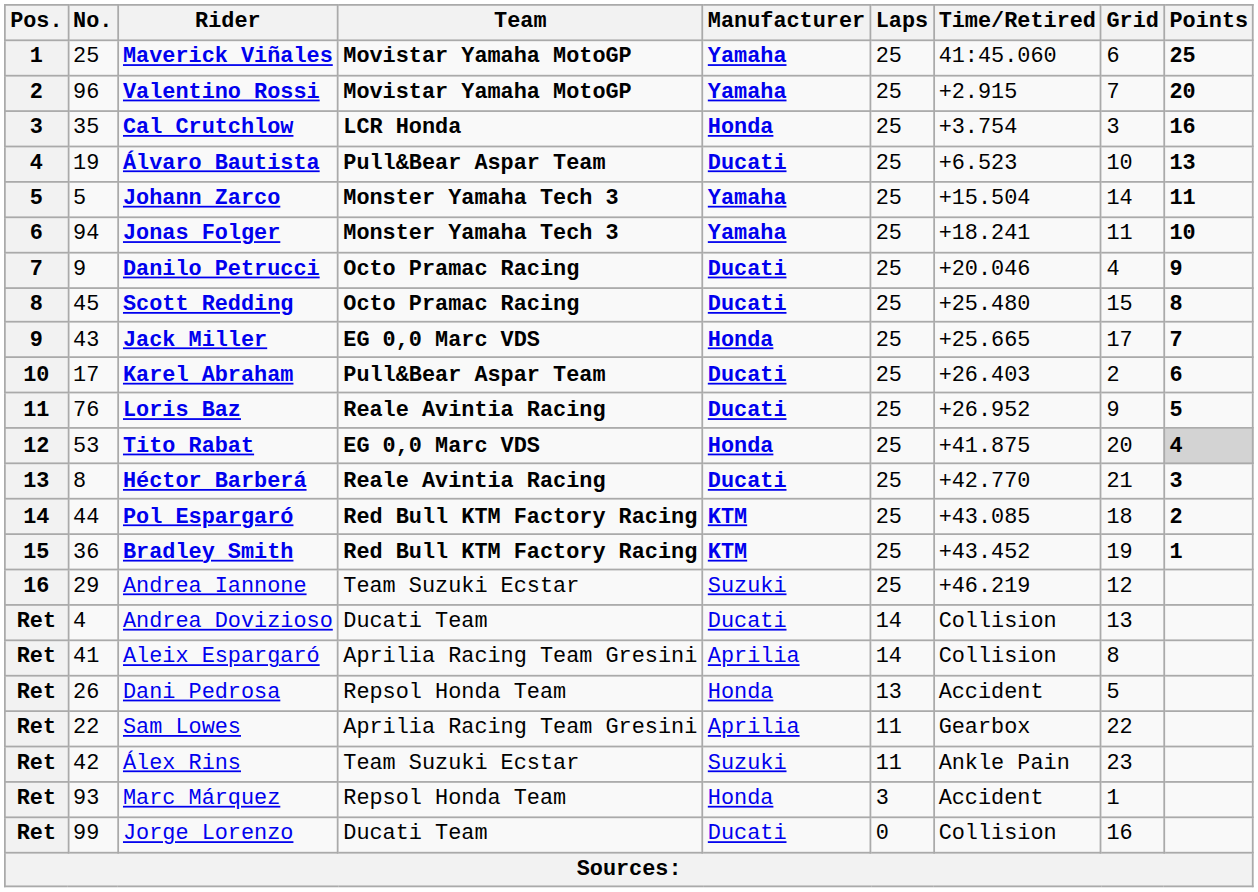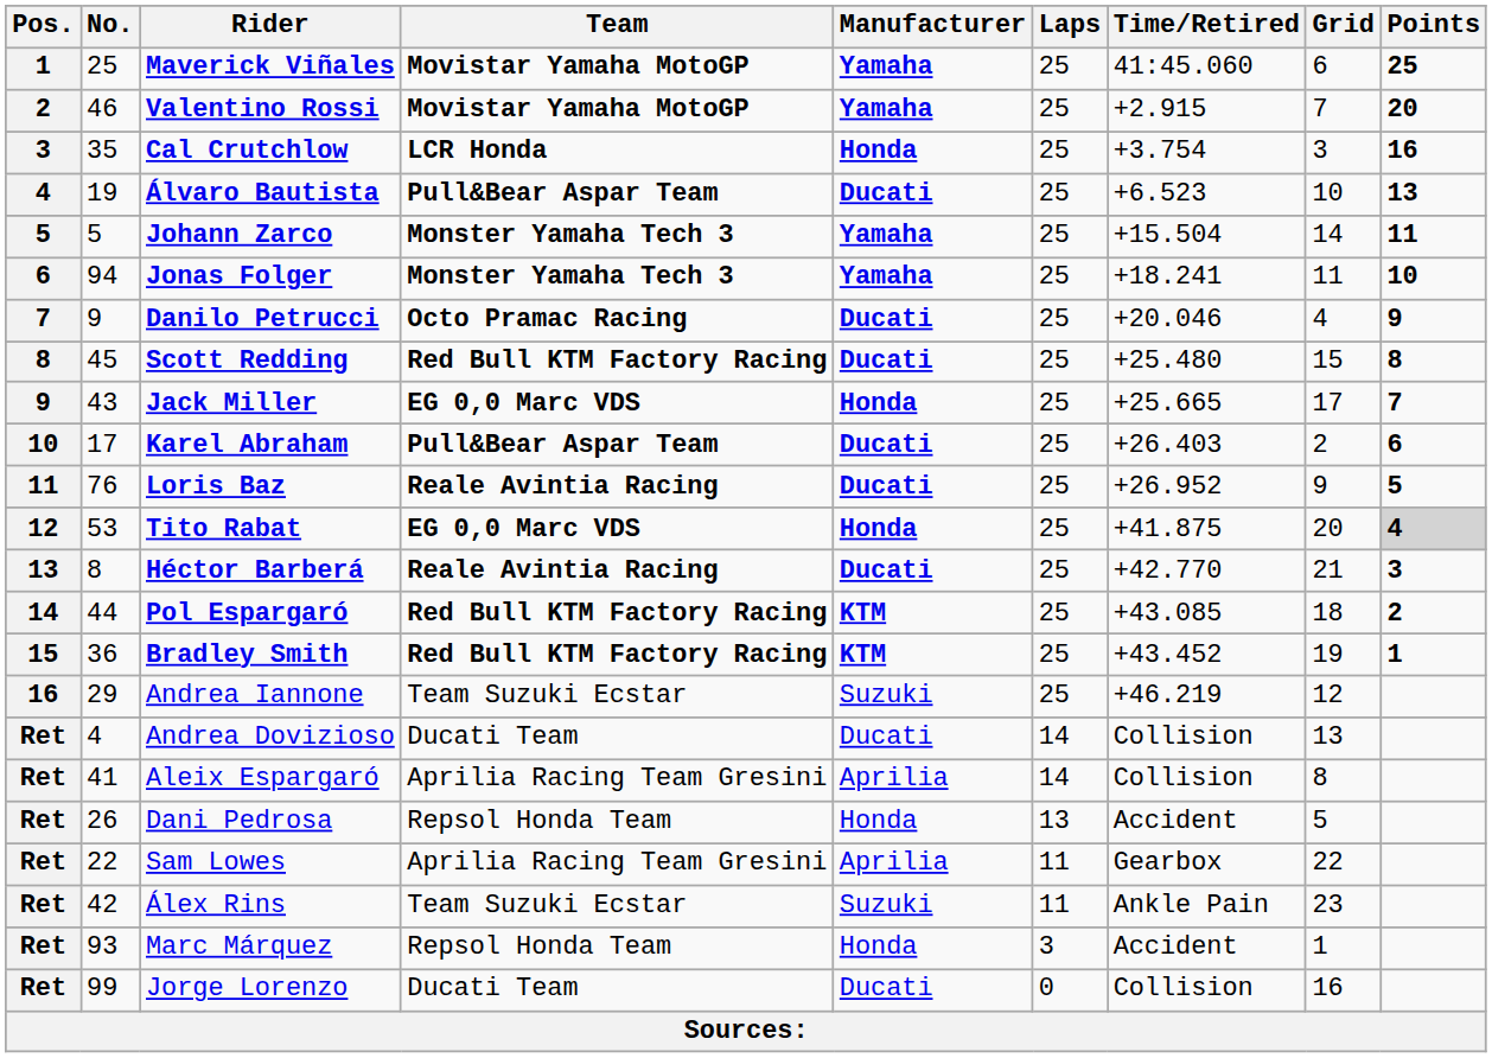Valentino Rossi | No.: 96 -> 46
Scott Redding | Team: Octo Pramac Racing -> Red Bull KTM Factory Racing
